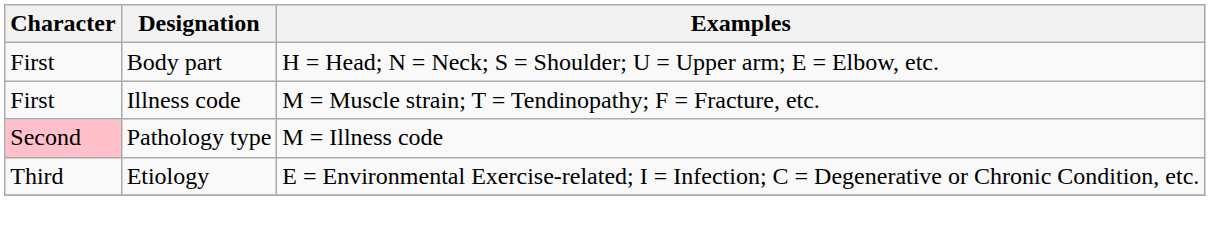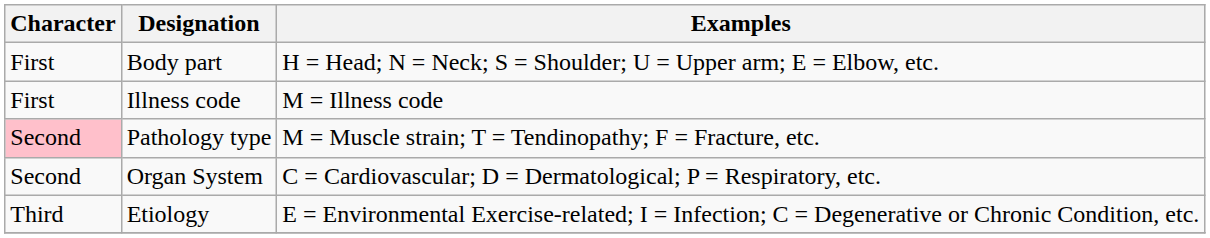Illness code | Examples: M = Muscle strain; T = Tendinopathy; F = Fracture, etc. -> M = Illness code
Pathology type | Examples: M = Illness code -> M = Muscle strain; T = Tendinopathy; F = Fracture, etc.
+ row: Second | Organ System | C = Cardiovascular; D = Dermatological; P = Respiratory, etc.
